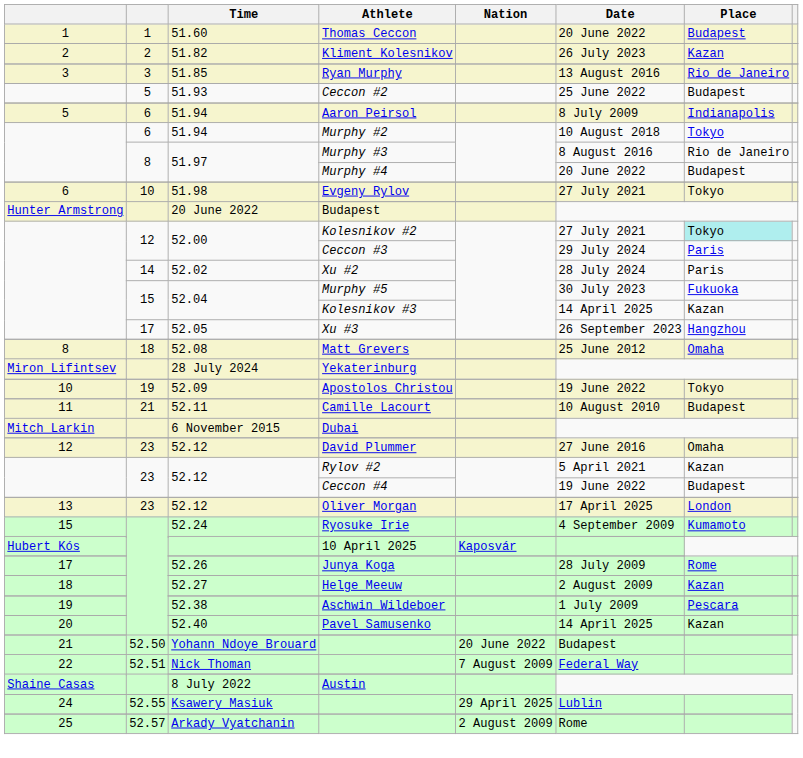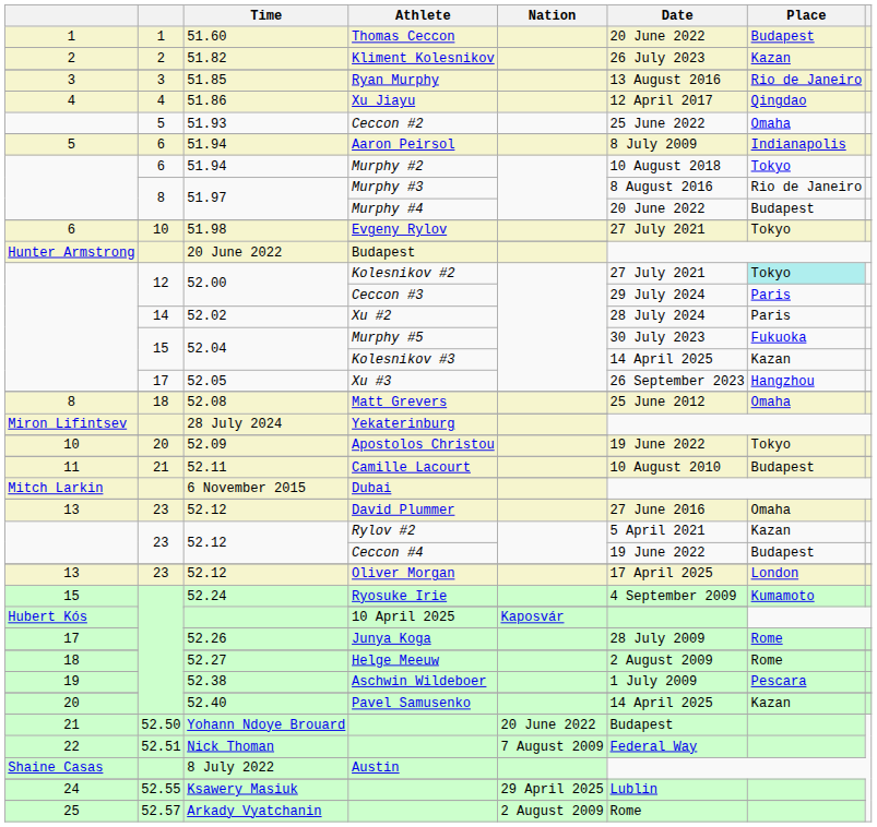+ row: 4 | 4 | 51.86 | Xu Jiayu | 12 April 2017 | Qingdao
Ceccon #2 | Place: Budapest -> Omaha
Apostolos Christou | column 2: 19 -> 20
David Plummer | column 1: 12 -> 13
Helge Meeuw | Place: Kazan -> Rome
